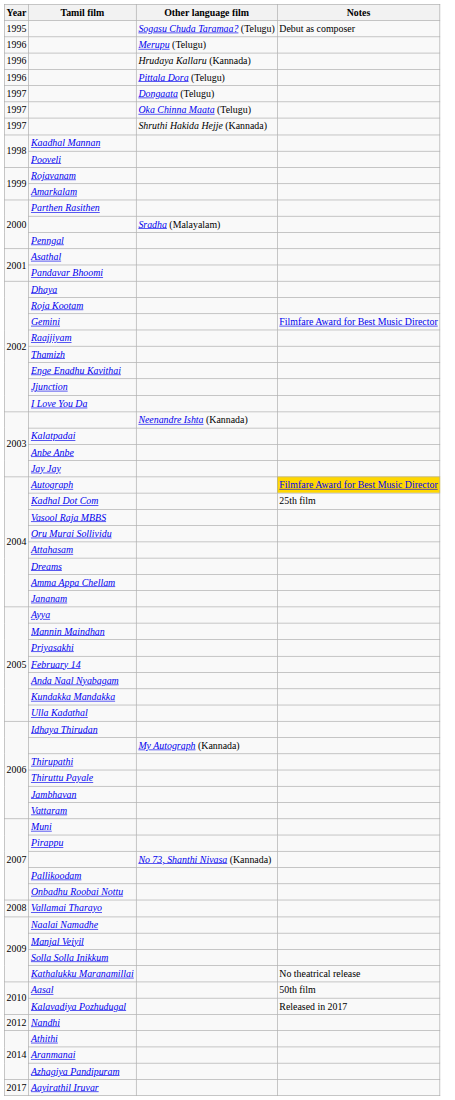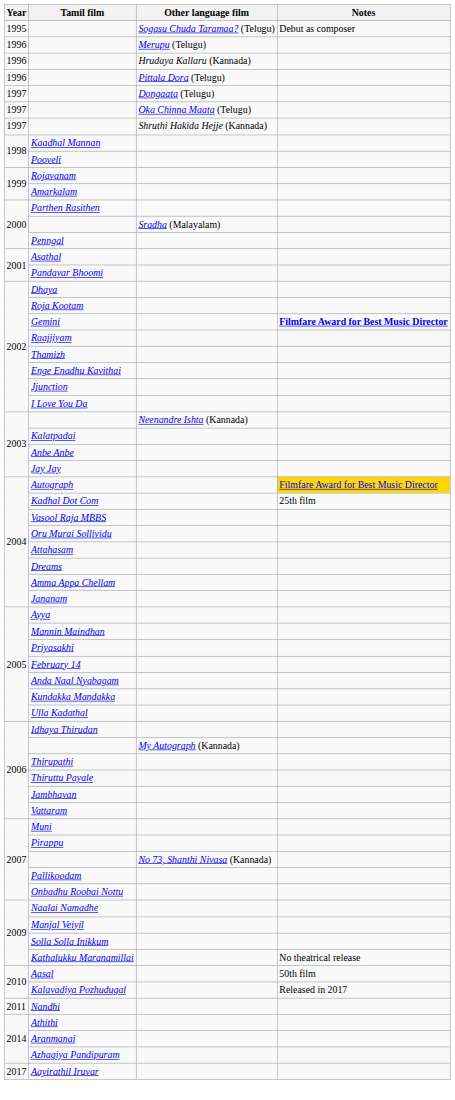Gemini | Notes: normal -> bold
- row: 2008 | Vallamai Tharayo
Nandhi | Year: 2012 -> 2011
